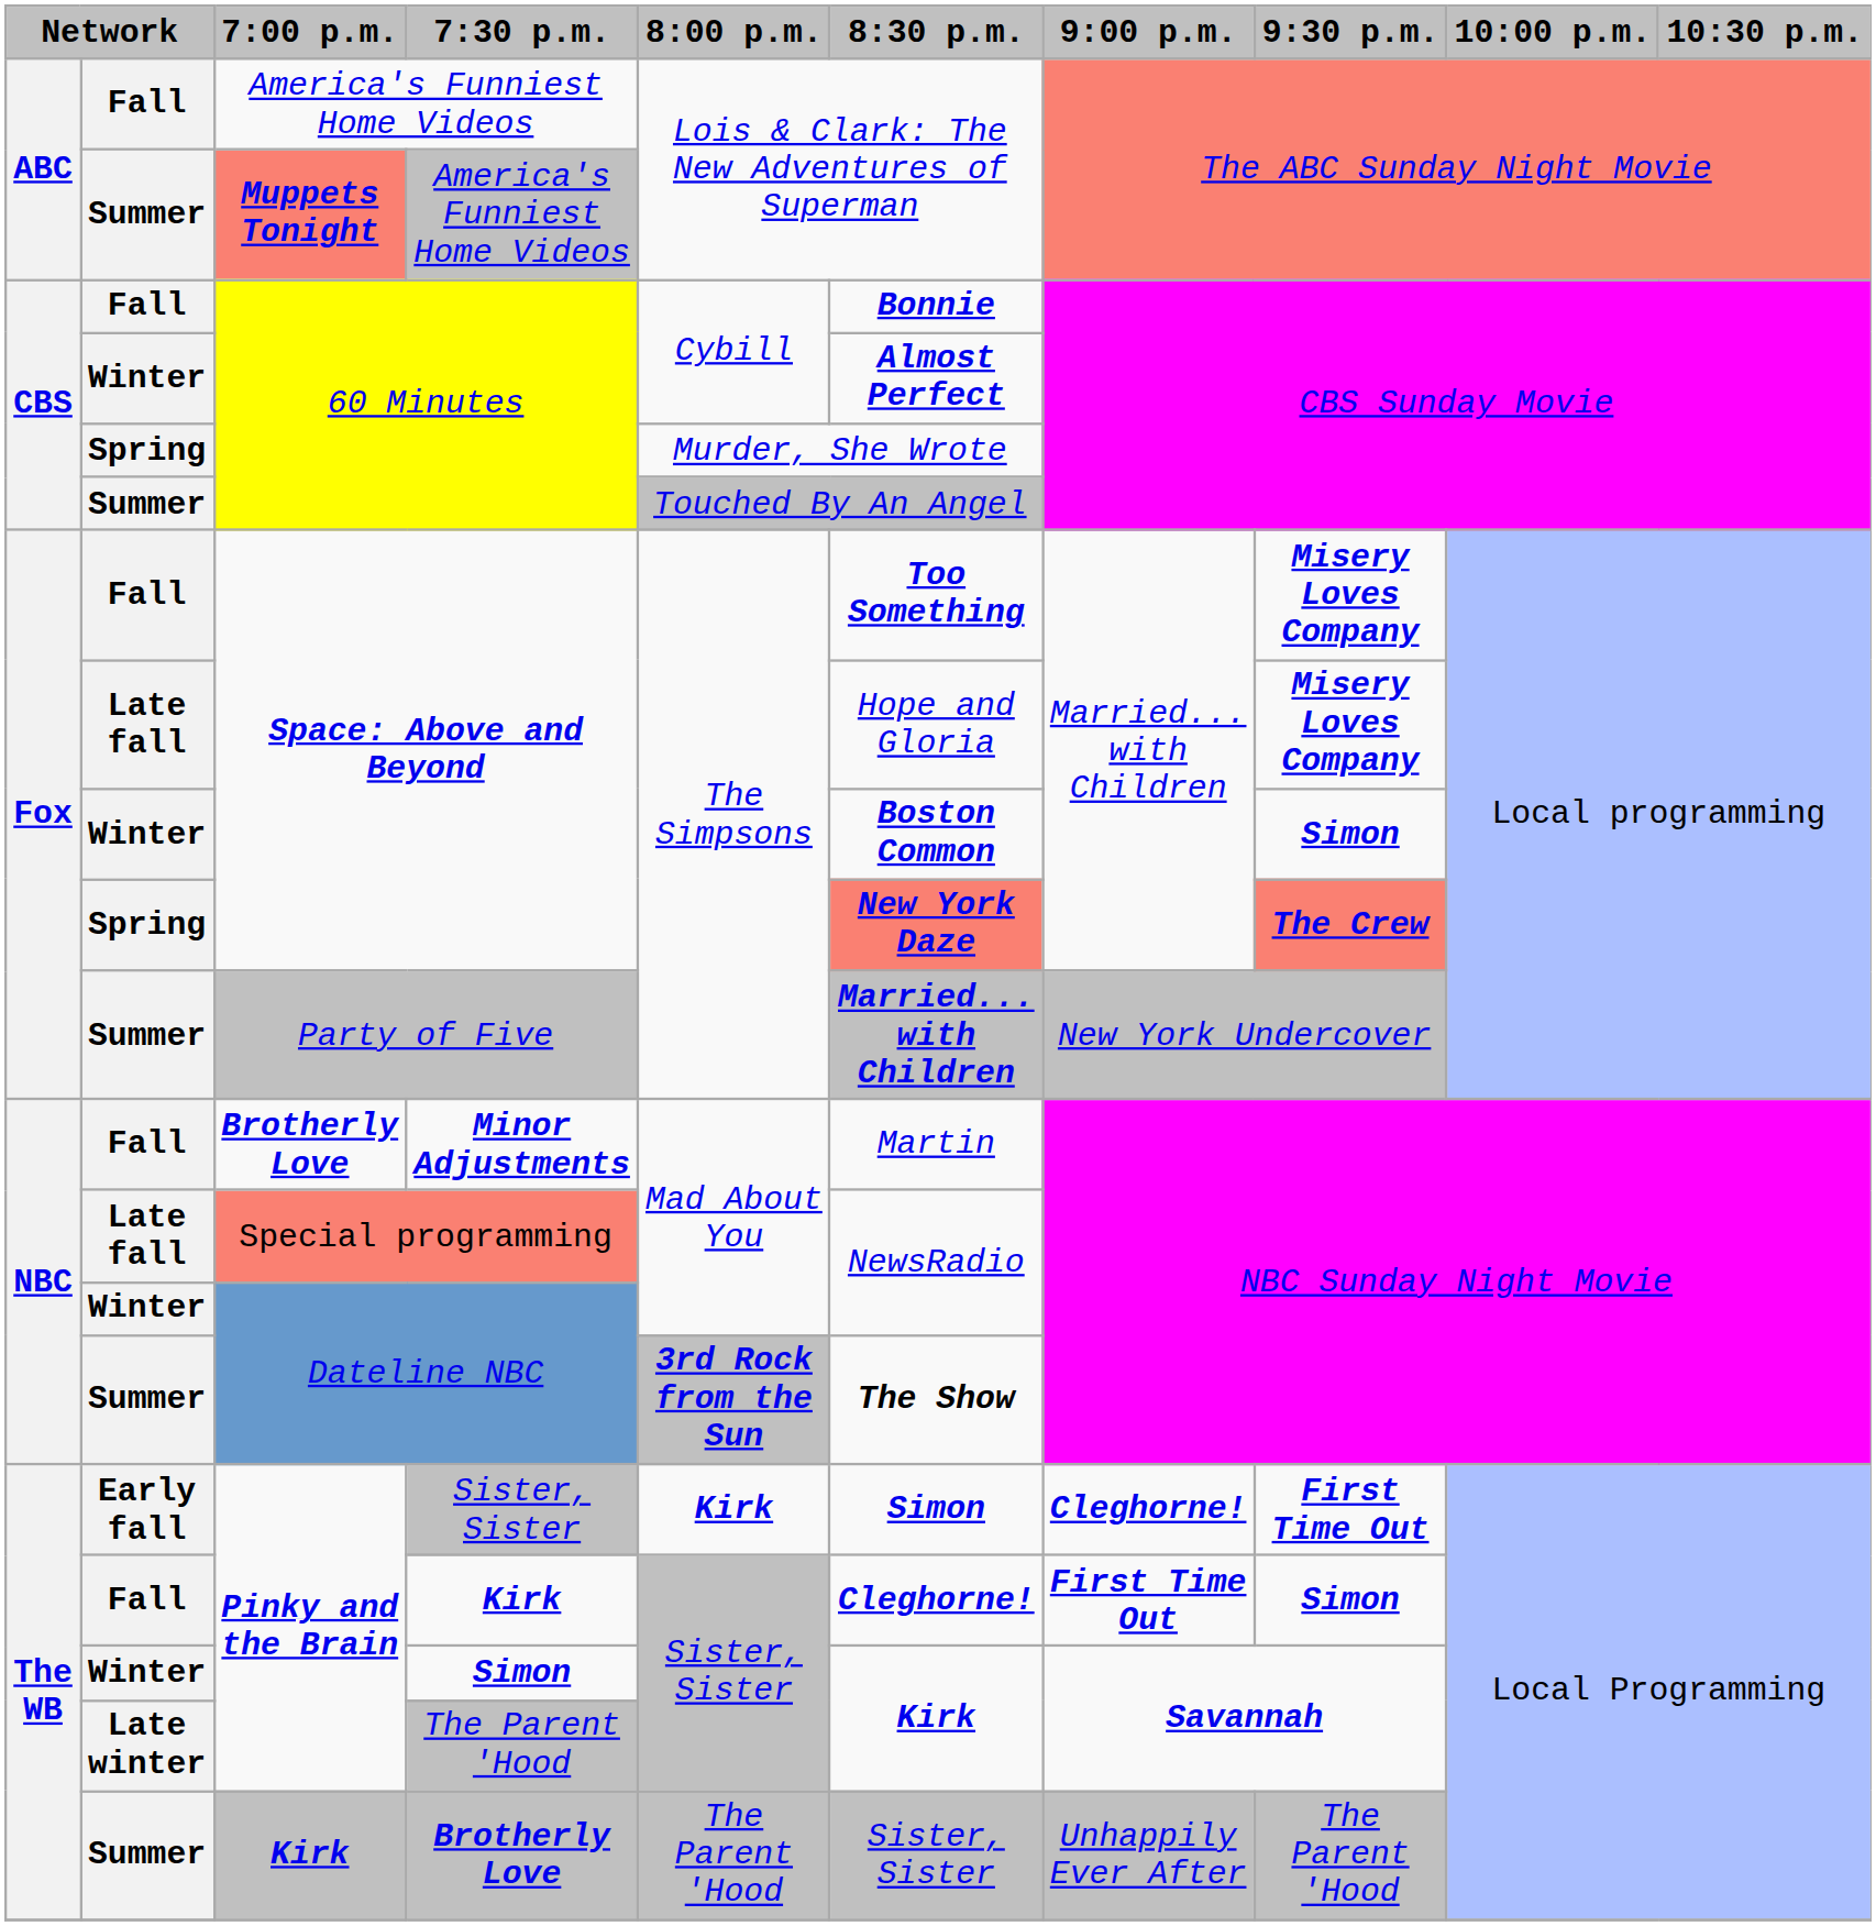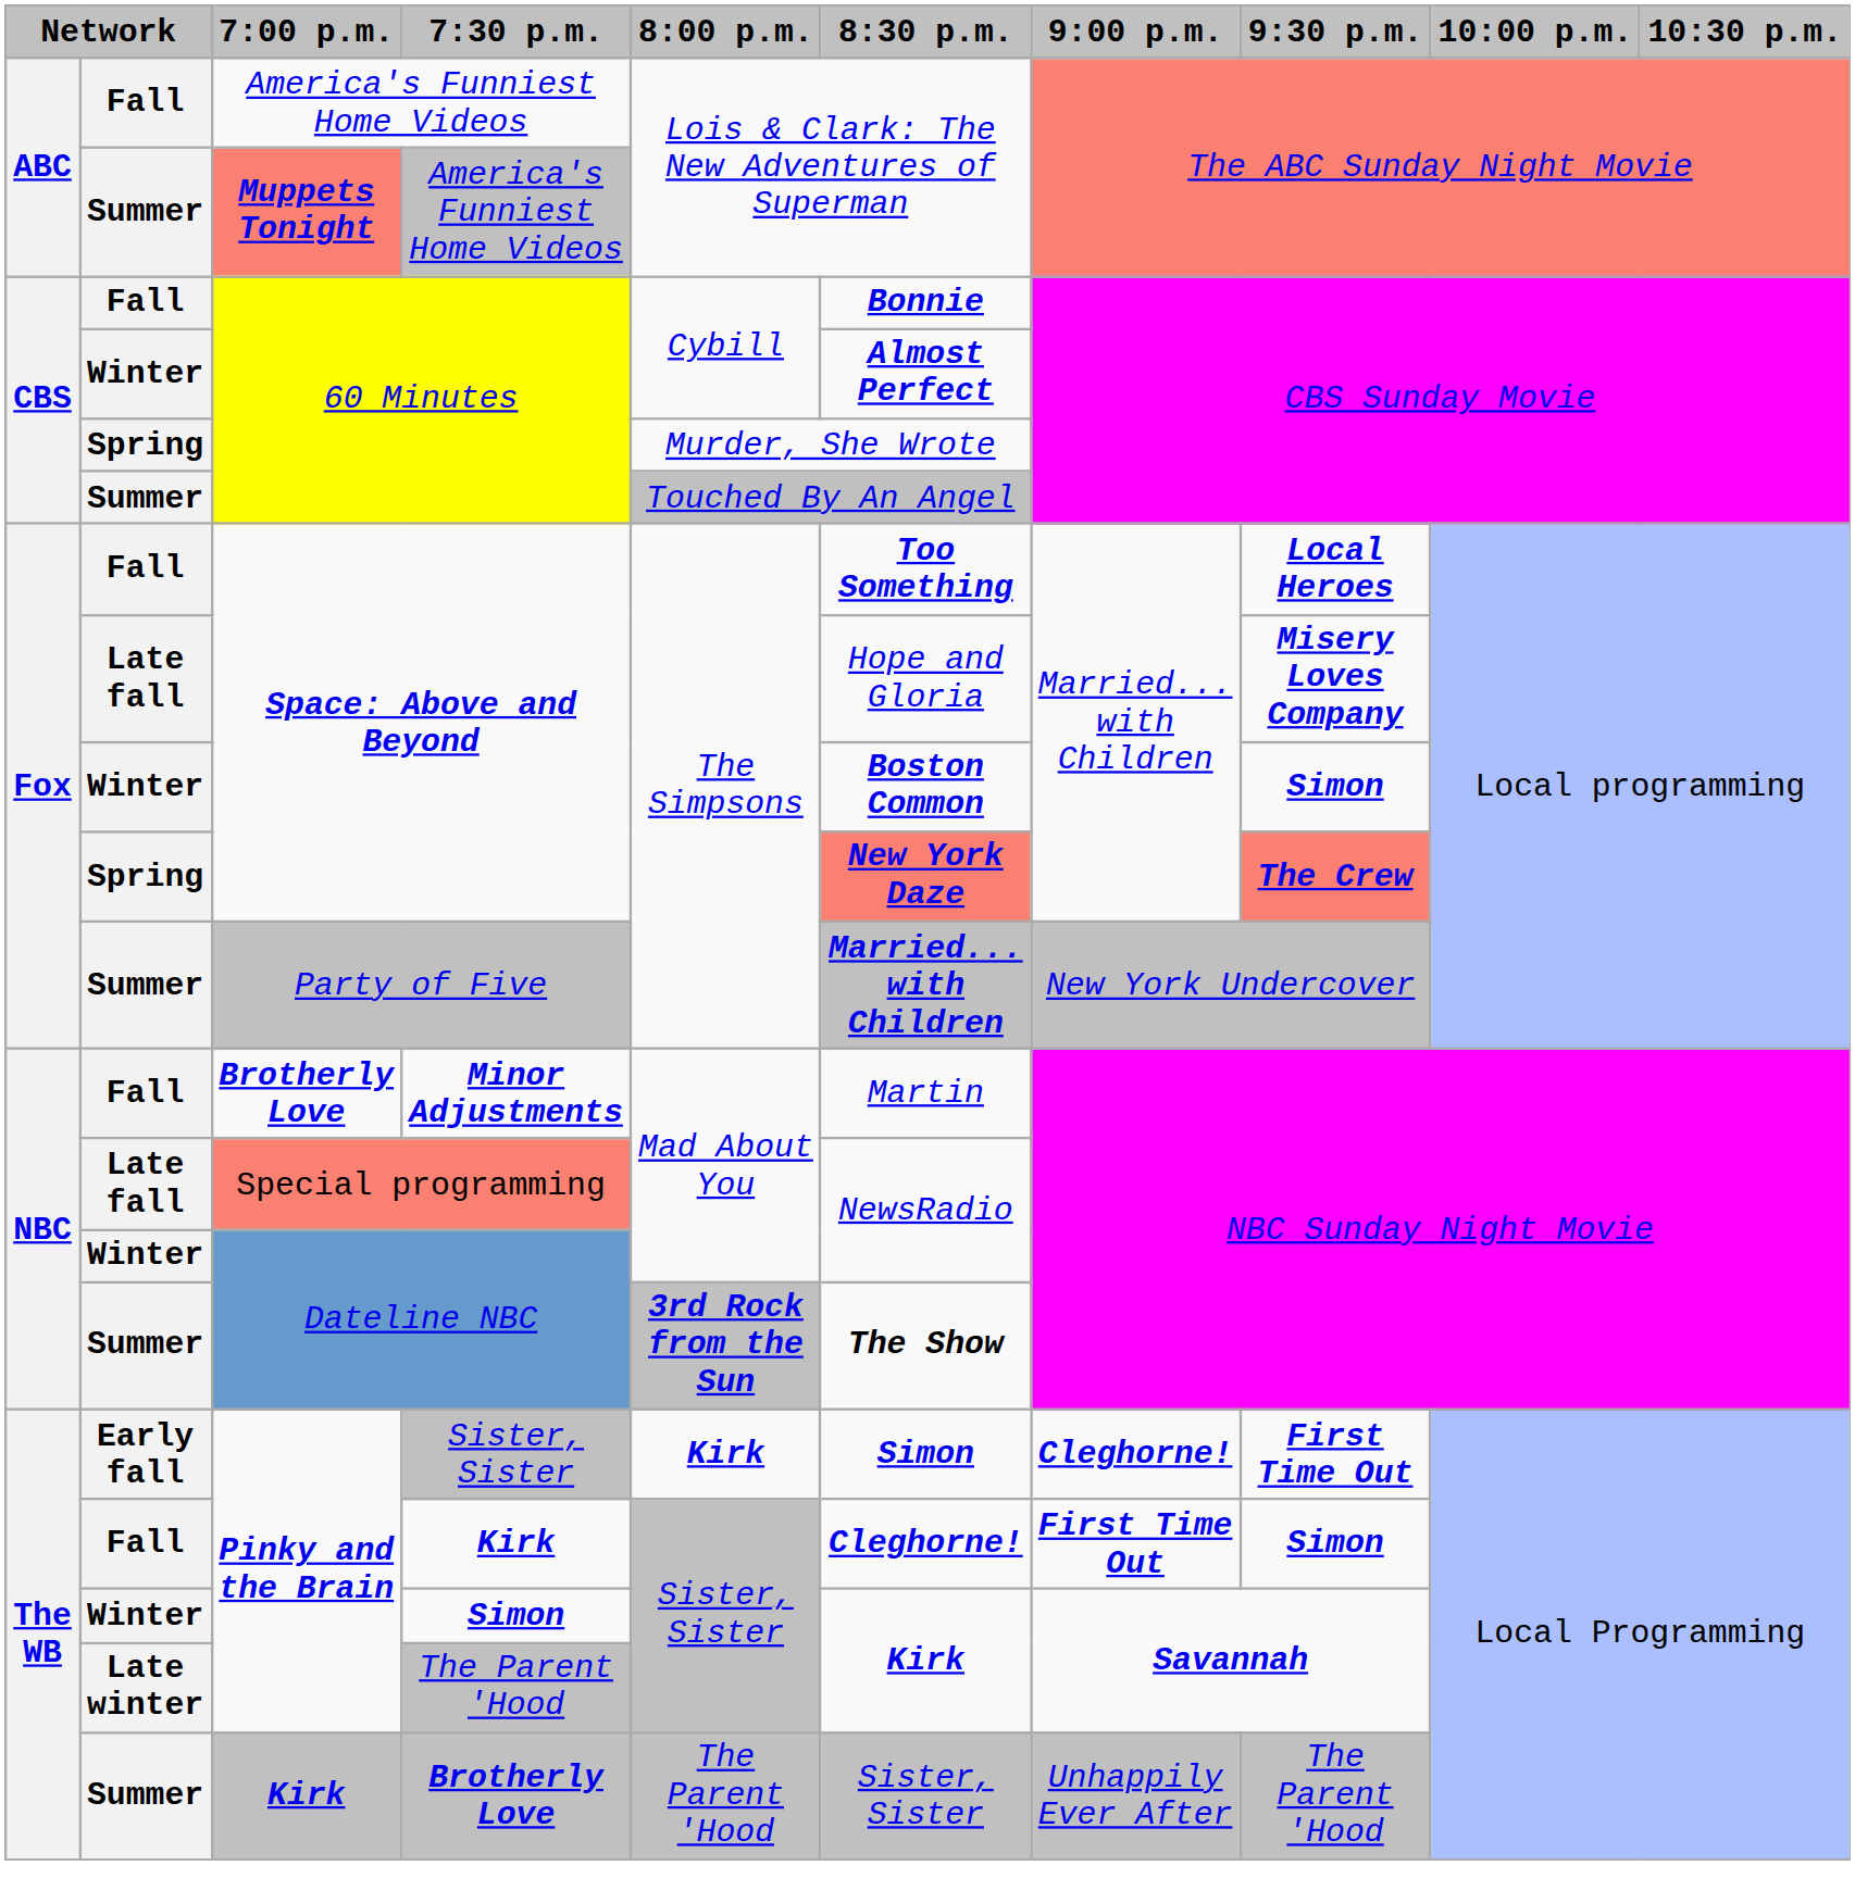Fall / Space: Above and Beyond | 9:30 p.m.: Misery Loves Company -> Local Heroes
